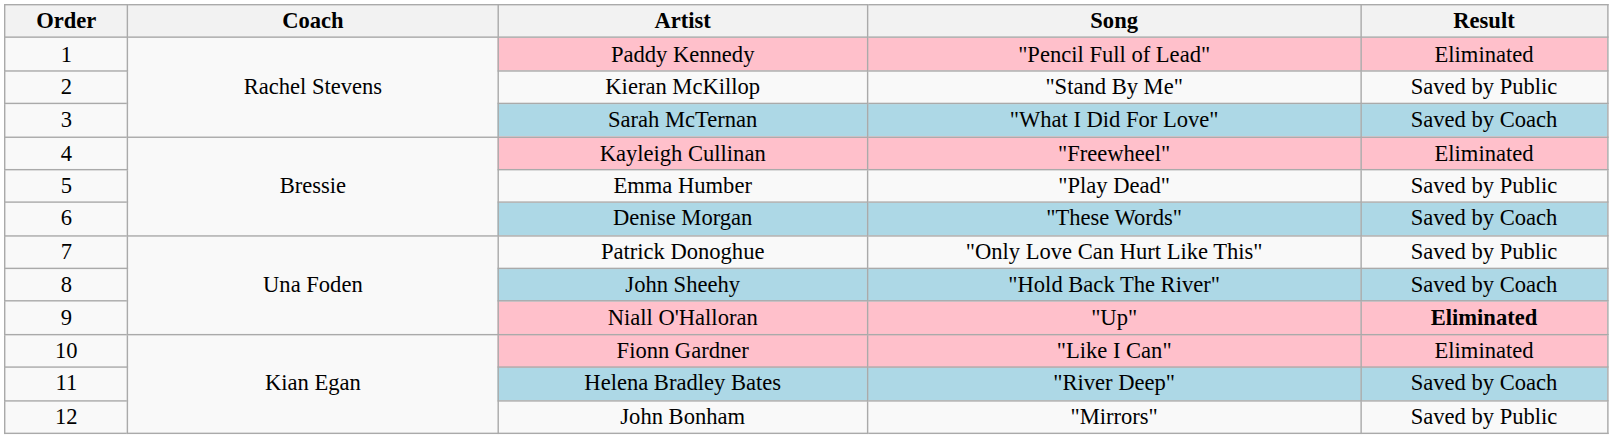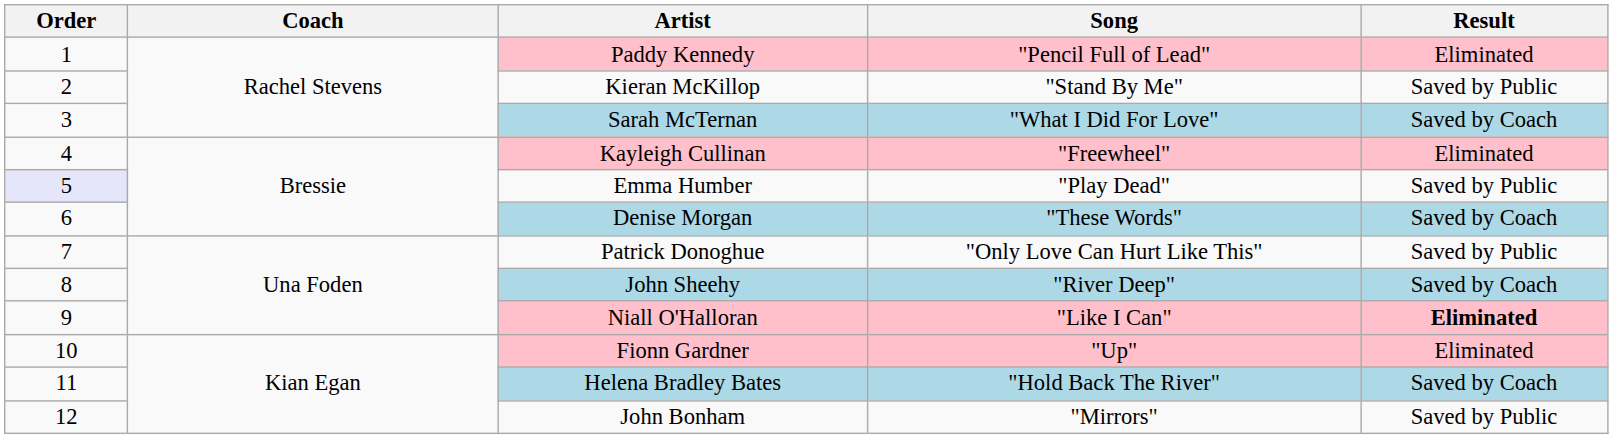Emma Humber | Order: no background -> lavender background
John Sheehy | Song: "Hold Back The River" -> "River Deep"
Niall O'Halloran | Song: "Up" -> "Like I Can"
Fionn Gardner | Song: "Like I Can" -> "Up"
Helena Bradley Bates | Song: "River Deep" -> "Hold Back The River"
